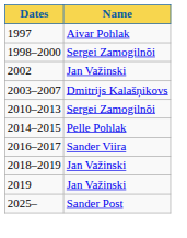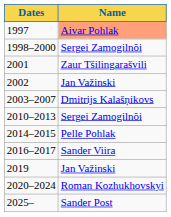1997 | Name: no background -> lightsalmon background
+ row: 2001 | Zaur Tšilingarašvili
- row: 2018–2019 | Jan Važinski
+ row: 2020–2024 | Roman Kozhukhovskyi
